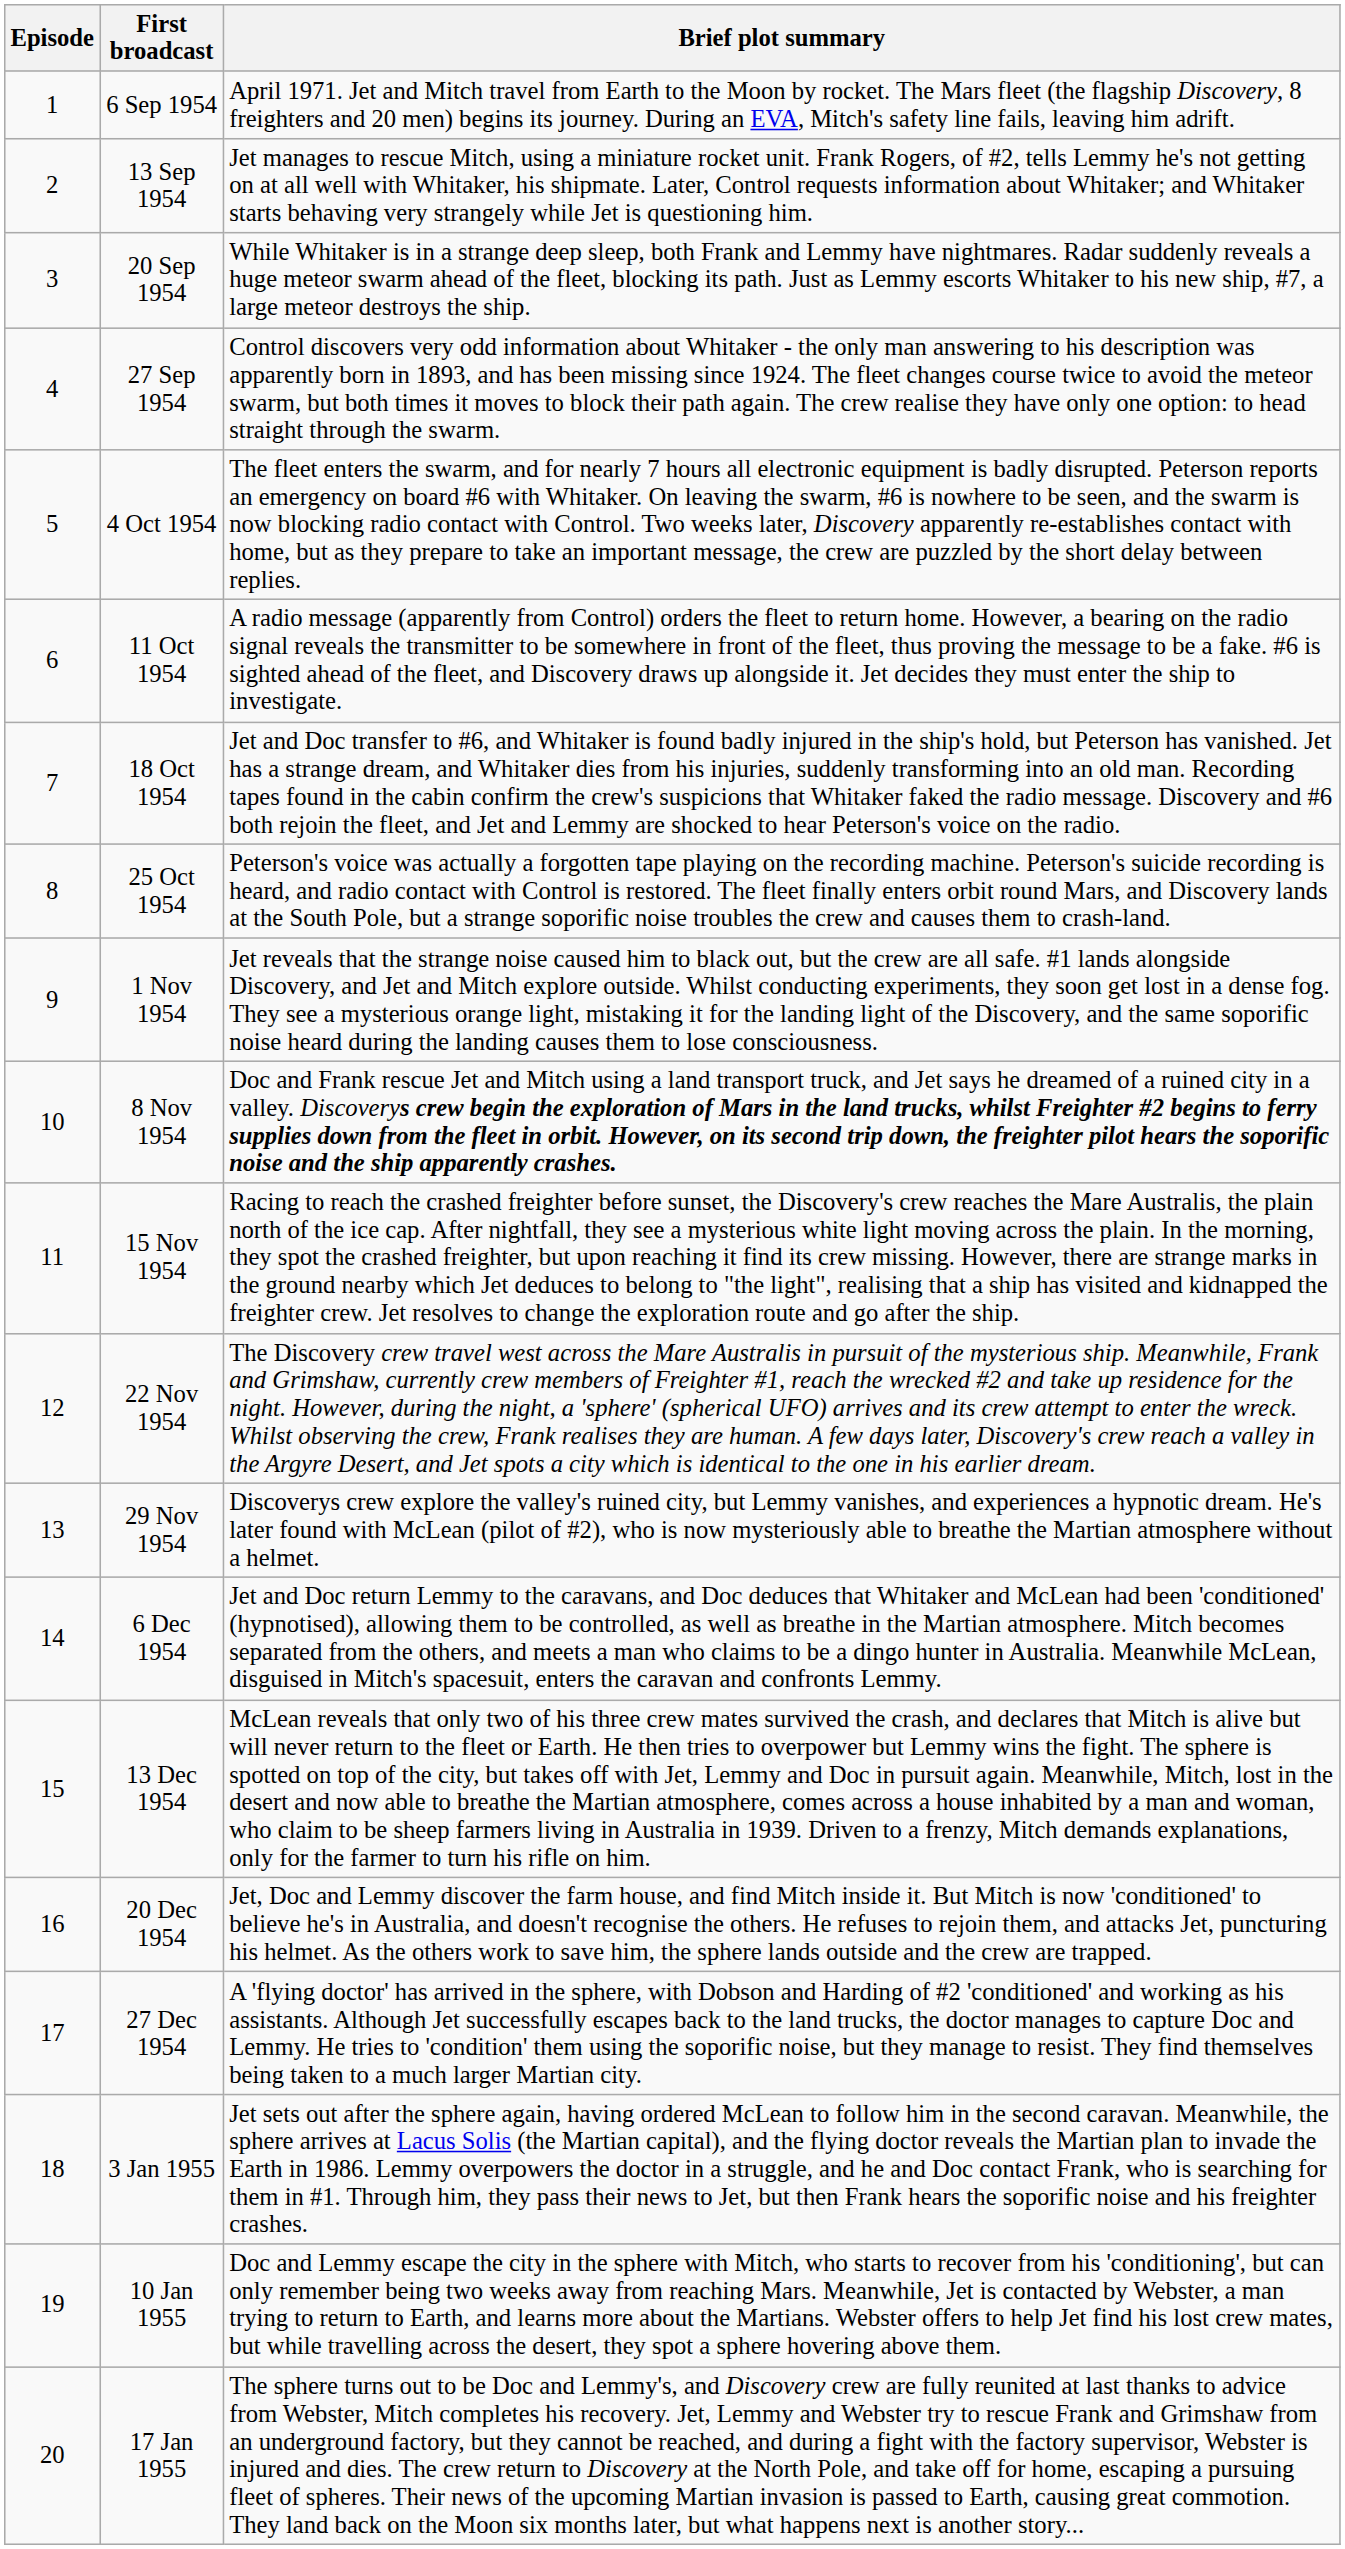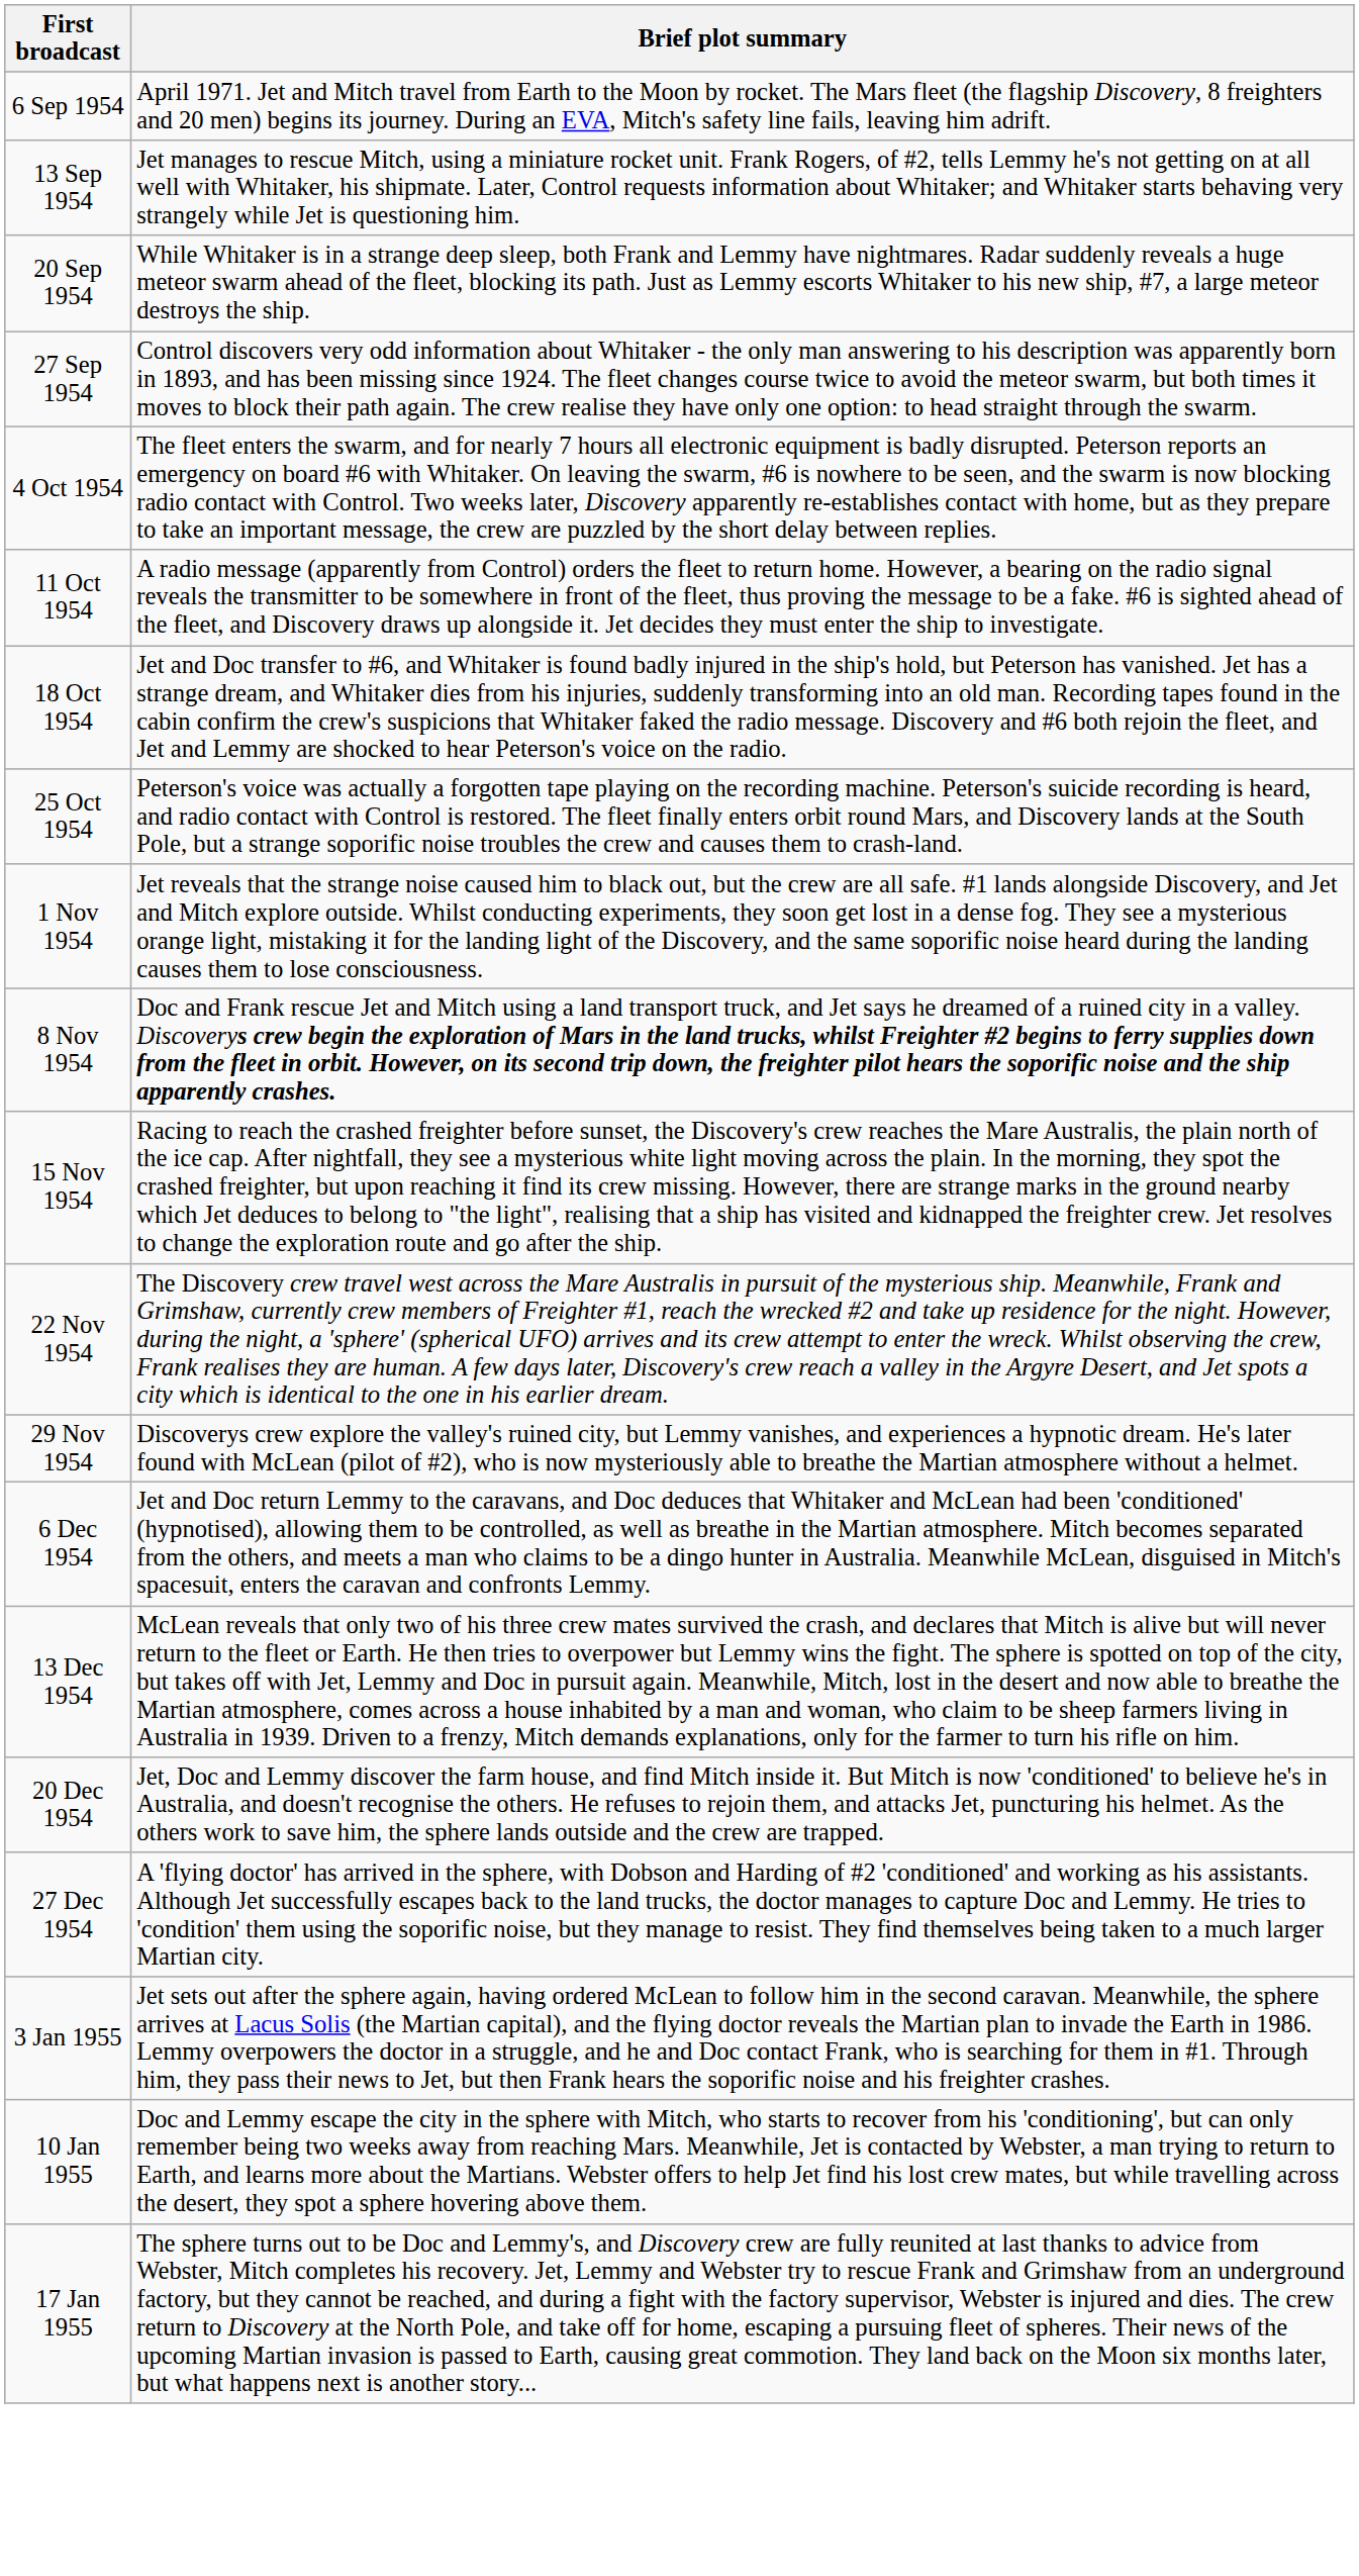- column: Episode | 1 | 2 | 3 | 4 | 5 | 6 | 7 | 8 | 9 | 10 | 11 | 12 | 13 | 14 | 15 | 16 | 17 | 18 | 19 | 20
